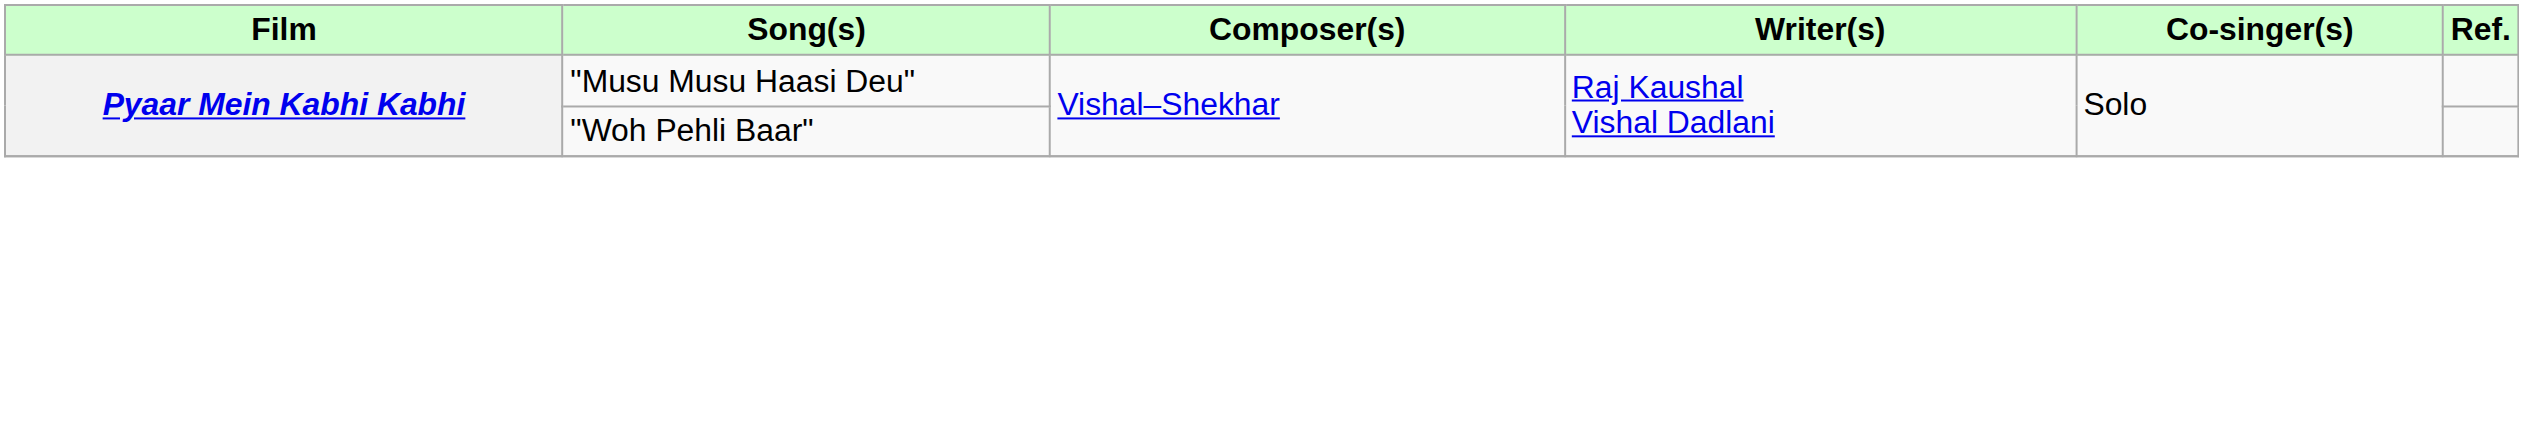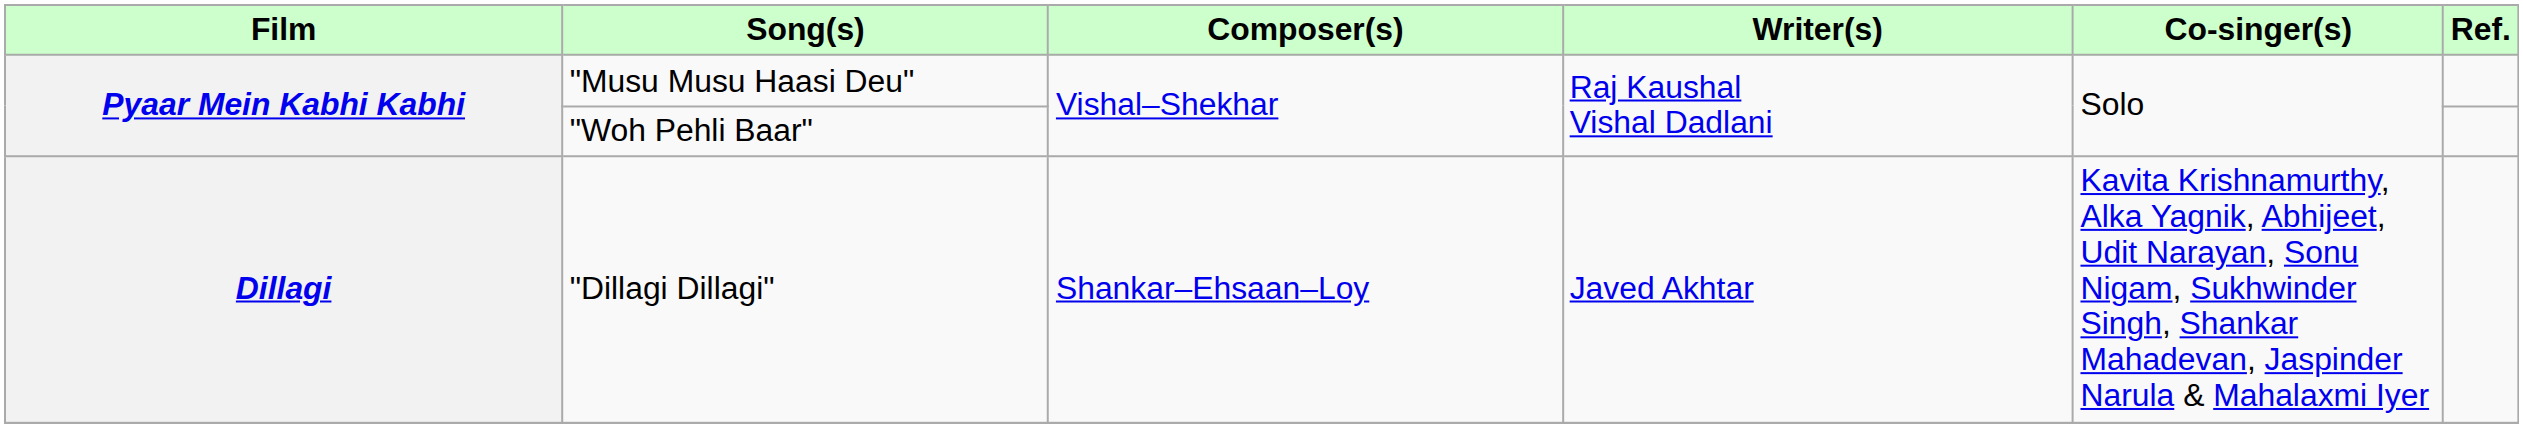+ row: Dillagi | "Dillagi Dillagi" | Shankar–Ehsaan–Loy | Javed Akhtar | Kavita Krishnamurthy, Alka Yagnik, Abhijeet, Udit Narayan, Sonu Nigam, Sukhwinder Singh, Shankar Mahadevan, Jaspinder Narula & Mahalaxmi Iyer
